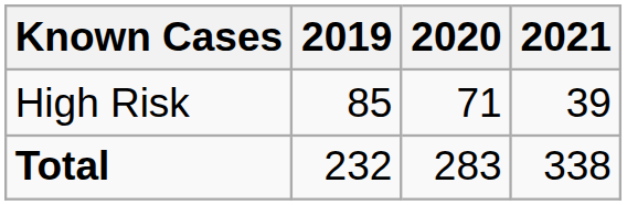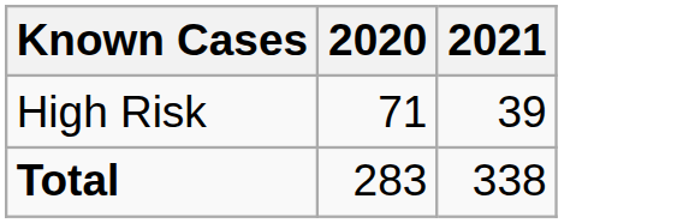- column: 2019 | 85 | 232
